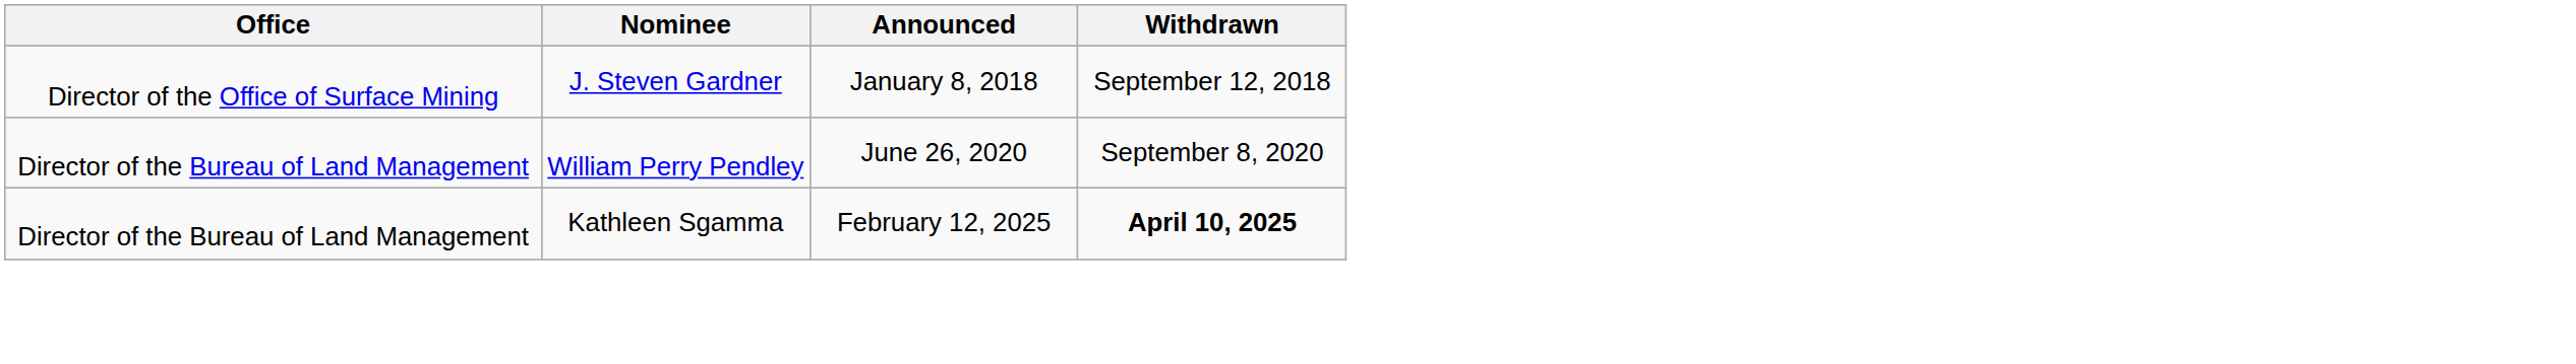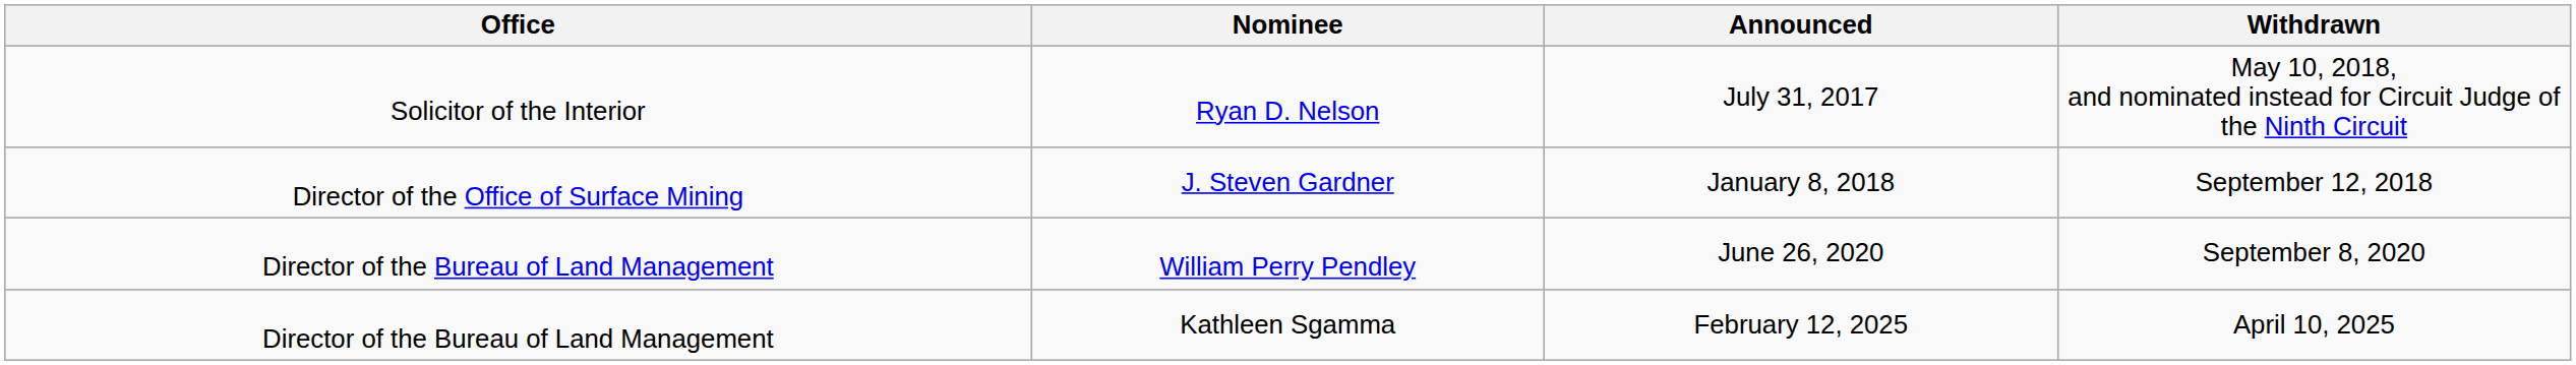+ row: Solicitor of the Interior | Ryan D. Nelson | July 31, 2017 | May 10, 2018, and nominated instead for Circuit Judge of the Ninth Circuit
Kathleen Sgamma | Withdrawn: bold -> normal
